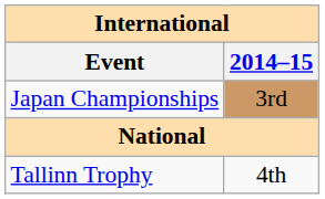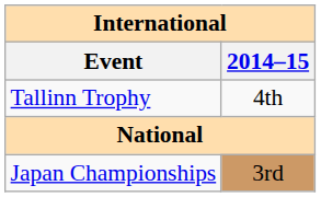rows swapped: Tallinn Trophy <-> Japan Championships
